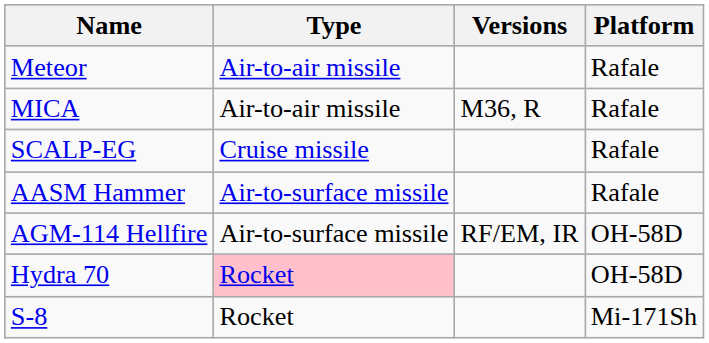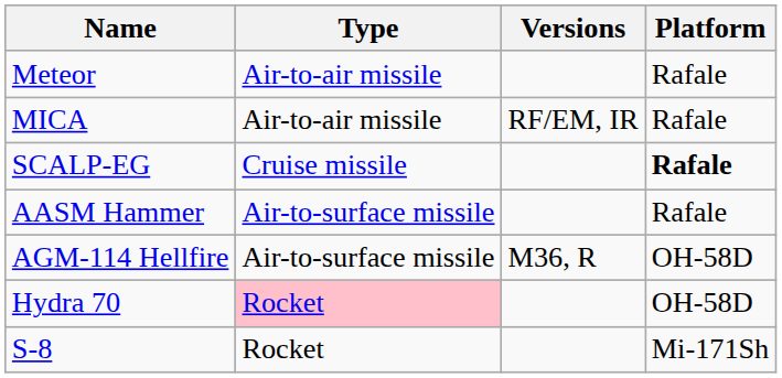MICA | Versions: M36, R -> RF/EM, IR
SCALP-EG | Platform: normal -> bold
AGM-114 Hellfire | Versions: RF/EM, IR -> M36, R
